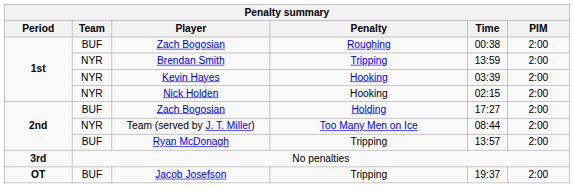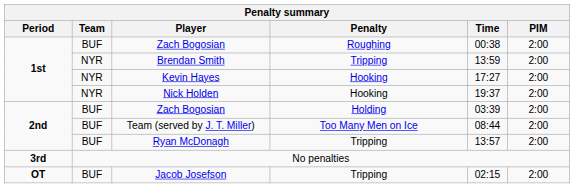Kevin Hayes | Time: 03:39 -> 17:27
Nick Holden | Time: 02:15 -> 19:37
Zach Bogosian / Holding | Time: 17:27 -> 03:39
Team (served by J. T. Miller) | Team: NYR -> BUF
Jacob Josefson | Time: 19:37 -> 02:15
